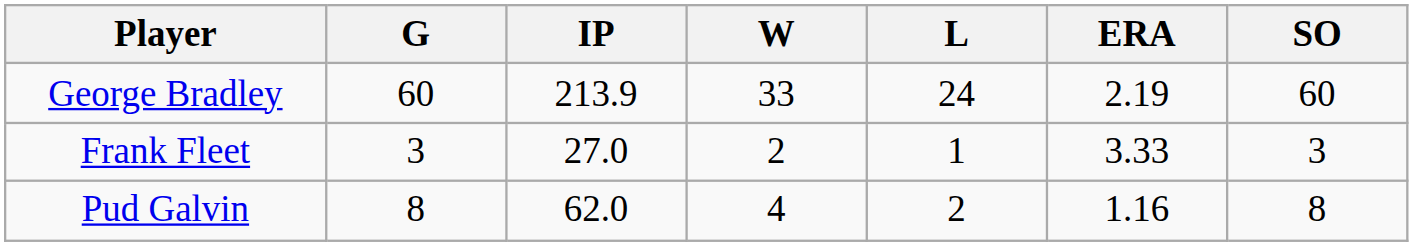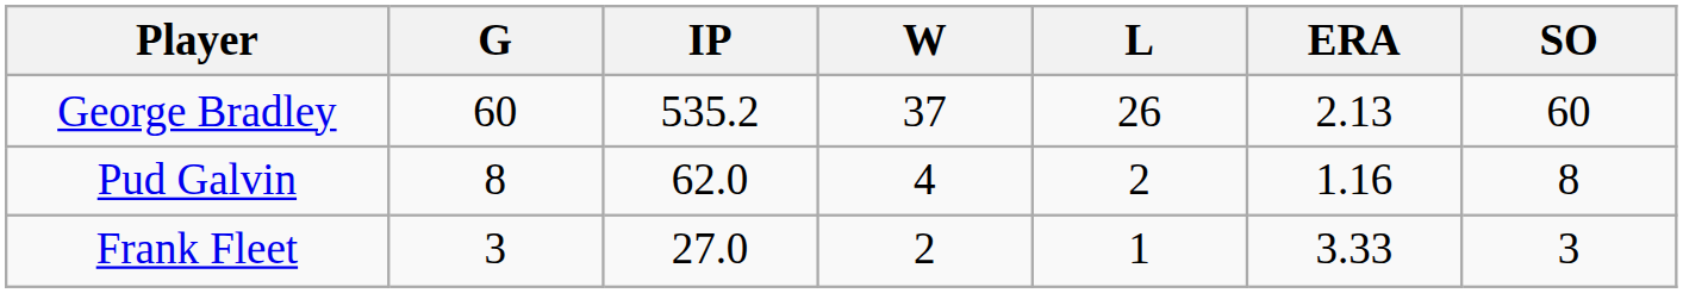George Bradley | IP: 213.9 -> 535.2
George Bradley | W: 33 -> 37
George Bradley | L: 24 -> 26
George Bradley | ERA: 2.19 -> 2.13
rows swapped: Pud Galvin <-> Frank Fleet
